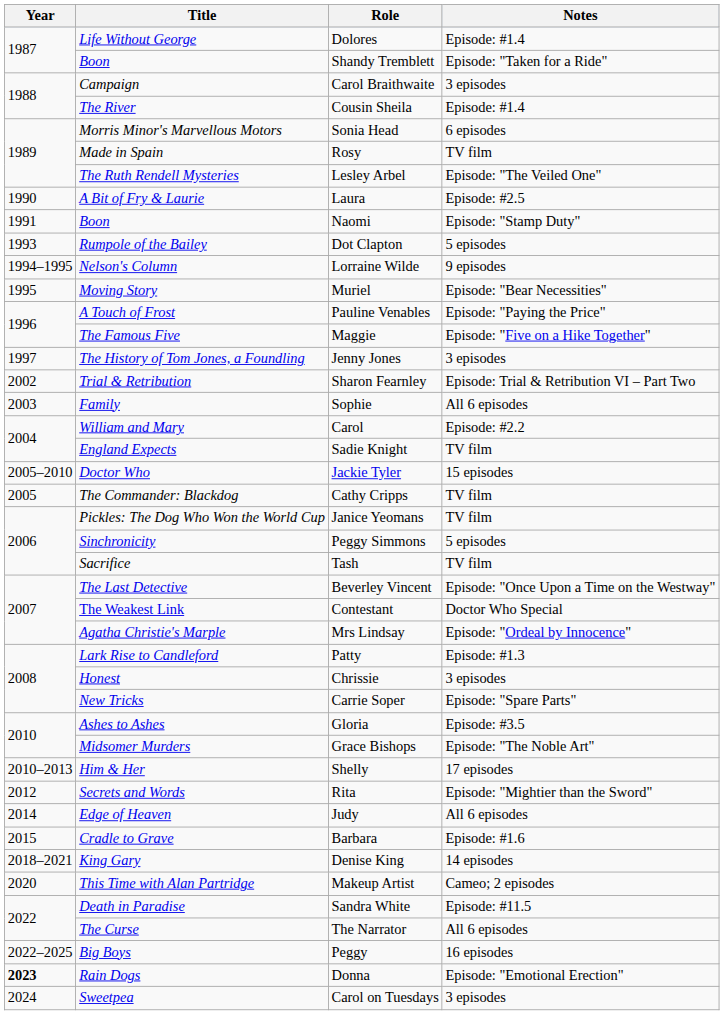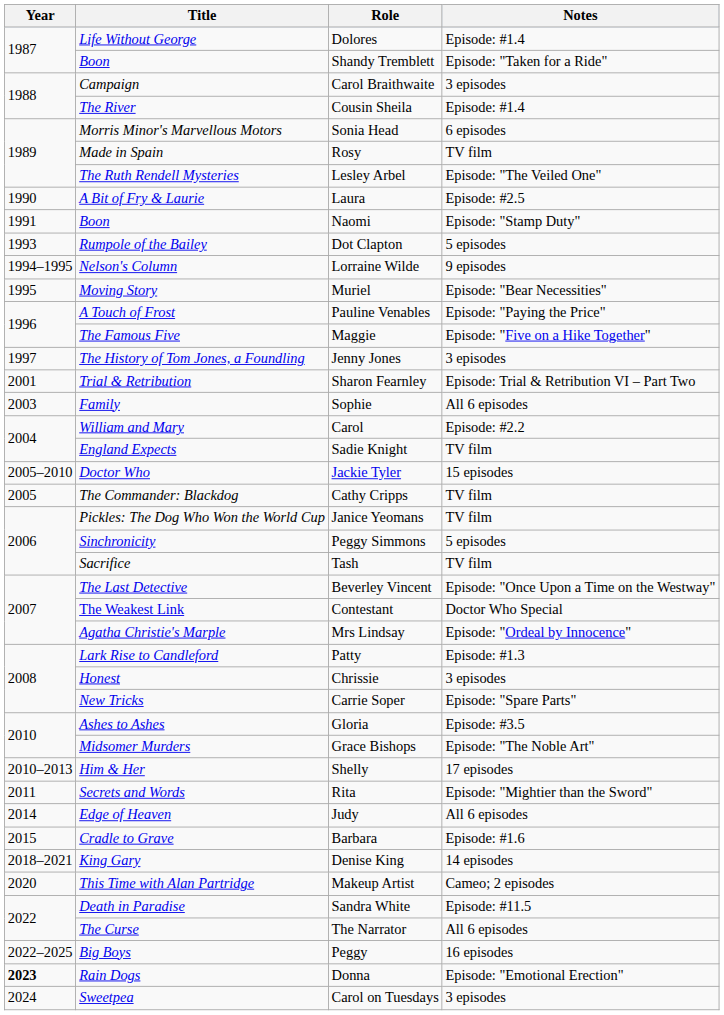Sharon Fearnley | Year: 2002 -> 2001
Rita | Year: 2012 -> 2011
